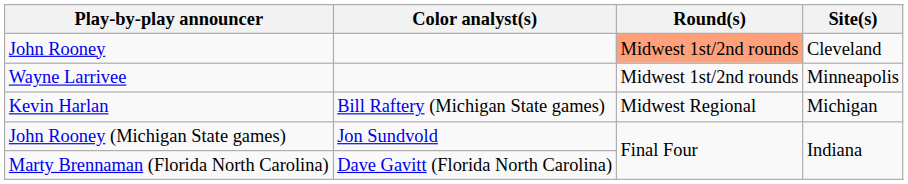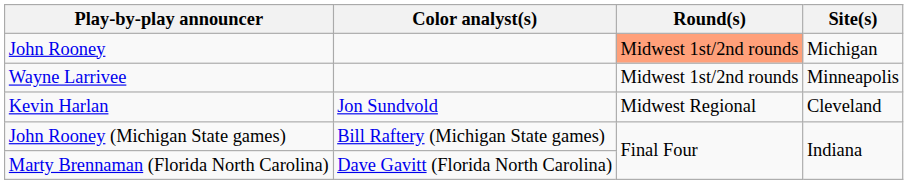John Rooney | Site(s): Cleveland -> Michigan
Kevin Harlan | Color analyst(s): Bill Raftery (Michigan State games) -> Jon Sundvold
Kevin Harlan | Site(s): Michigan -> Cleveland
John Rooney (Michigan State games) | Color analyst(s): Jon Sundvold -> Bill Raftery (Michigan State games)
